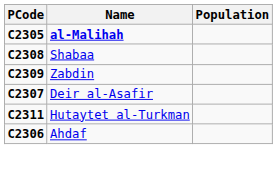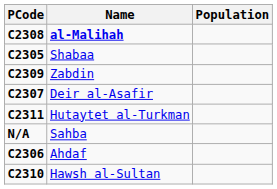al-Malihah | PCode: C2305 -> C2308
Shabaa | PCode: C2308 -> C2305
+ row: N/A | Sahba
+ row: C2310 | Hawsh al-Sultan
